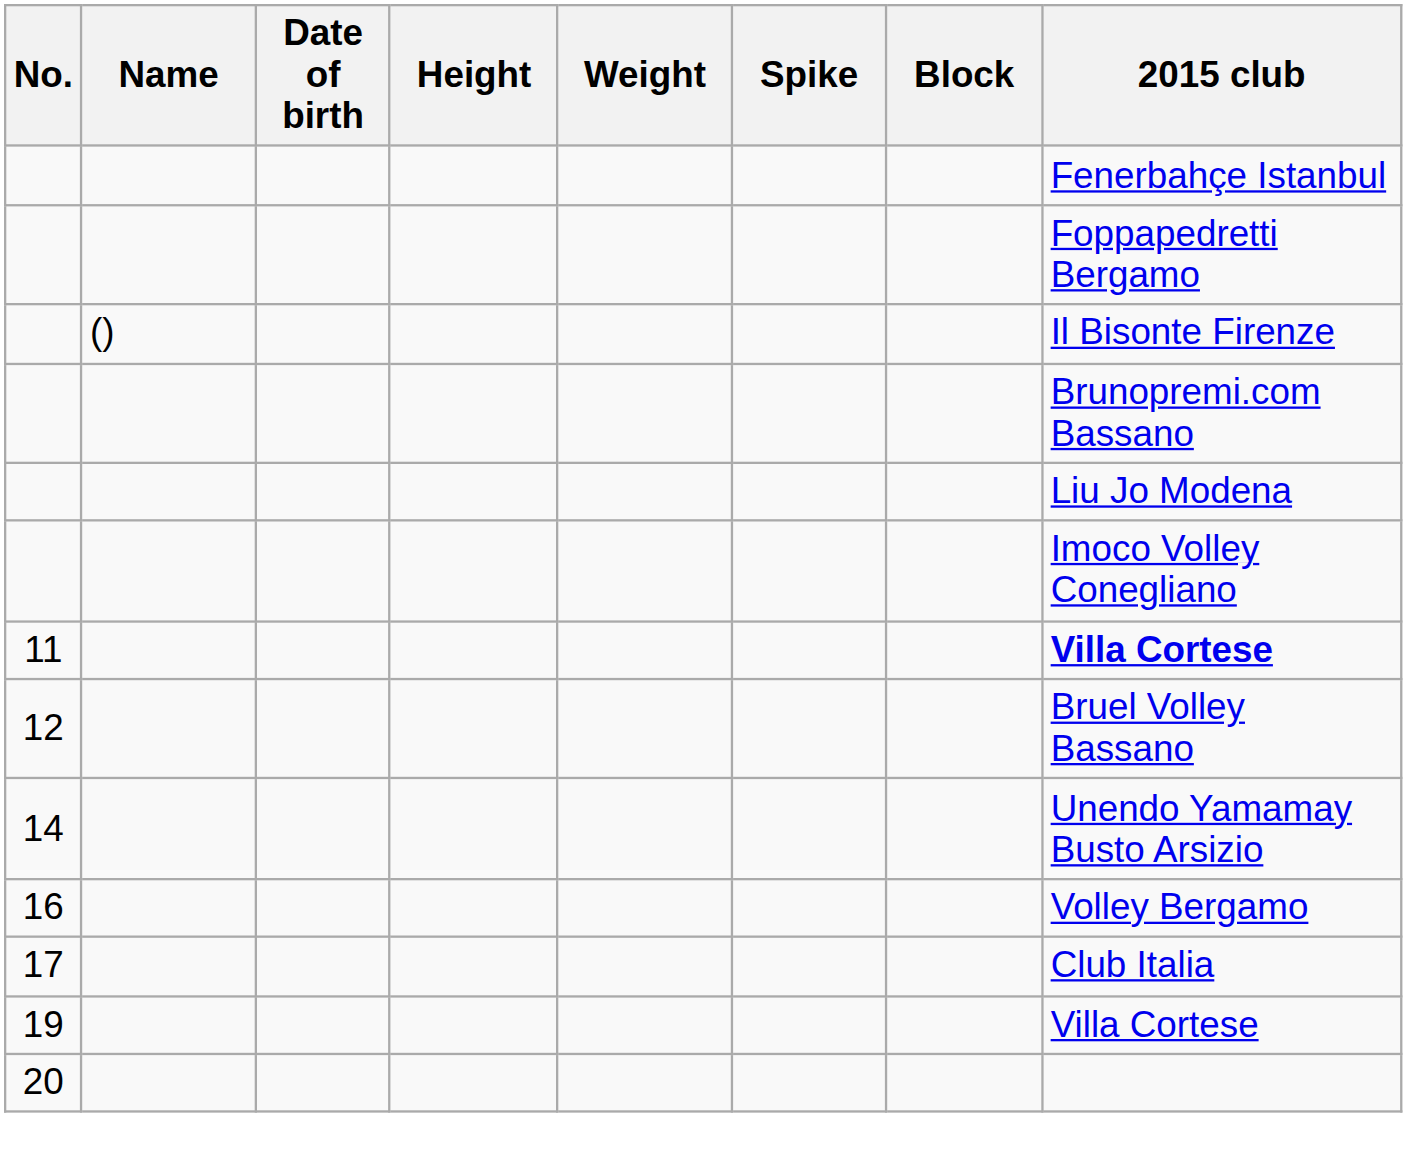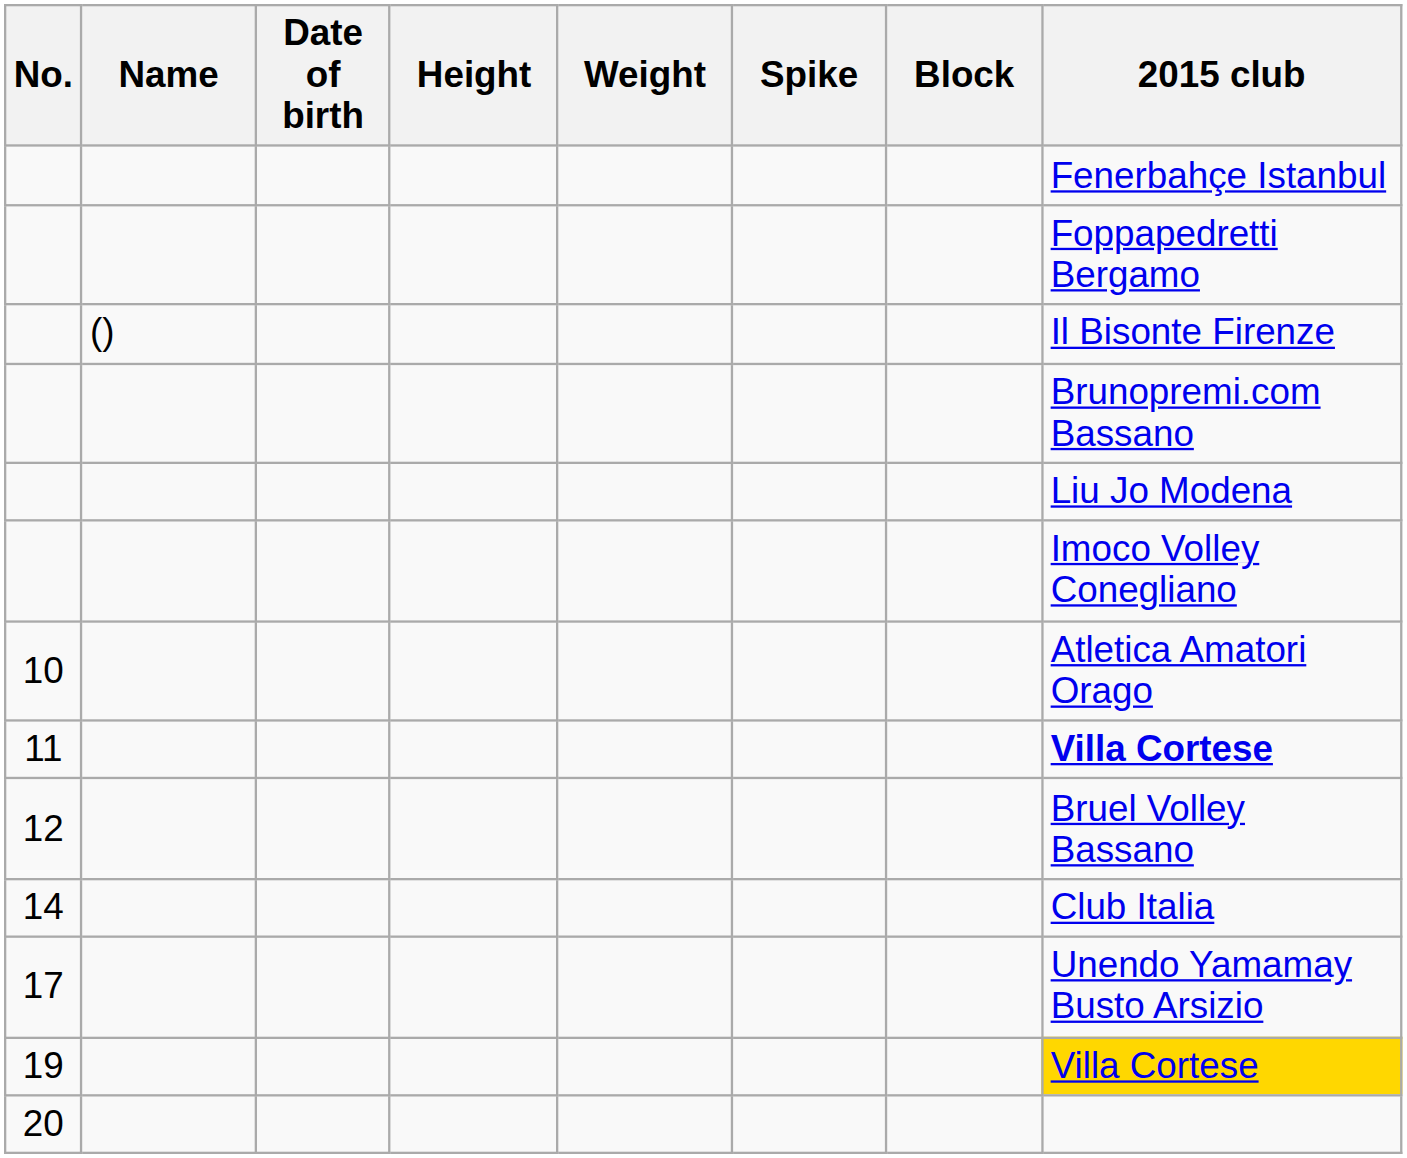+ row: 10 | Atletica Amatori Orago
14 | 2015 club: Unendo Yamamay Busto Arsizio -> Club Italia
- row: 16 | Volley Bergamo
17 | 2015 club: Club Italia -> Unendo Yamamay Busto Arsizio
19 | 2015 club: no background -> gold background
